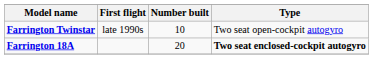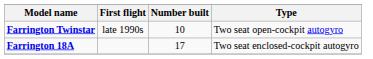Farrington 18A | Number built: 20 -> 17
Farrington 18A | Type: bold -> normal
